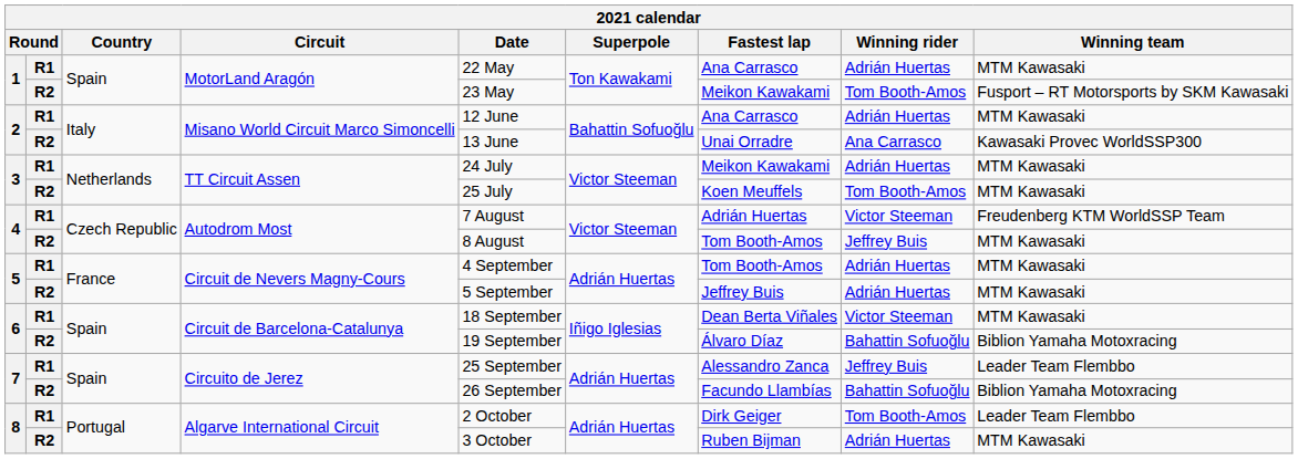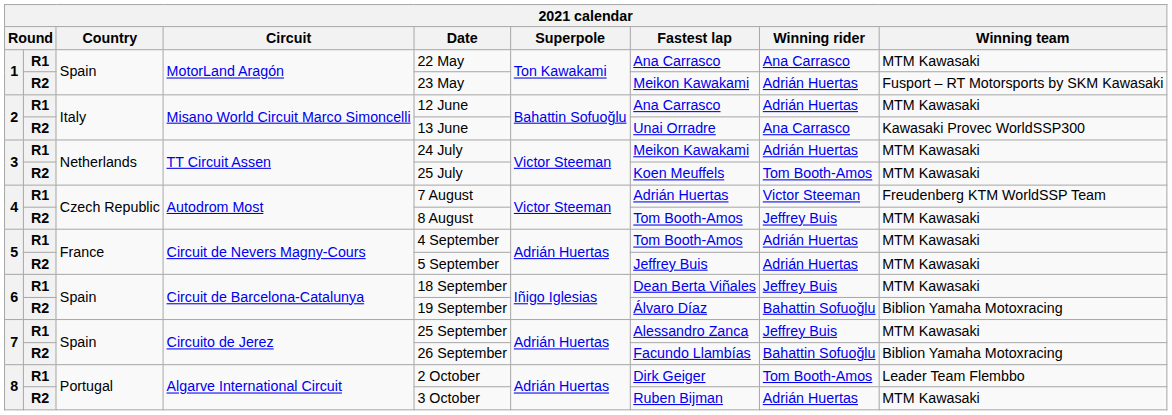1 / R1 | Winning rider: Adrián Huertas -> Ana Carrasco
1 / R2 | Winning rider: Tom Booth-Amos -> Adrián Huertas
6 / R1 | Winning rider: Victor Steeman -> Jeffrey Buis
7 / R1 | Winning team: Leader Team Flembbo -> MTM Kawasaki
